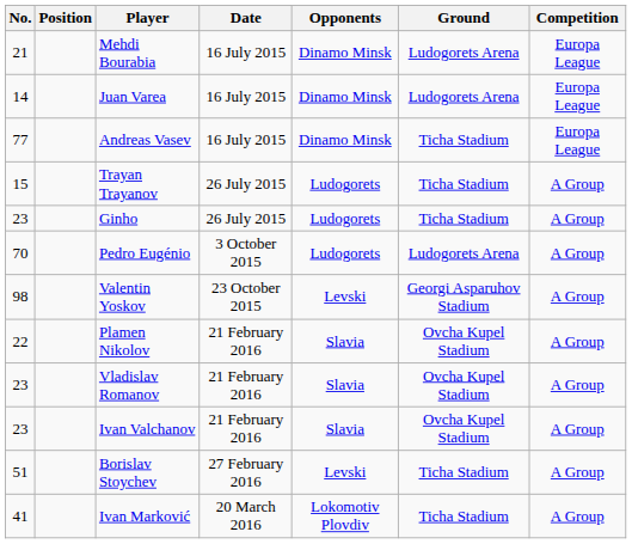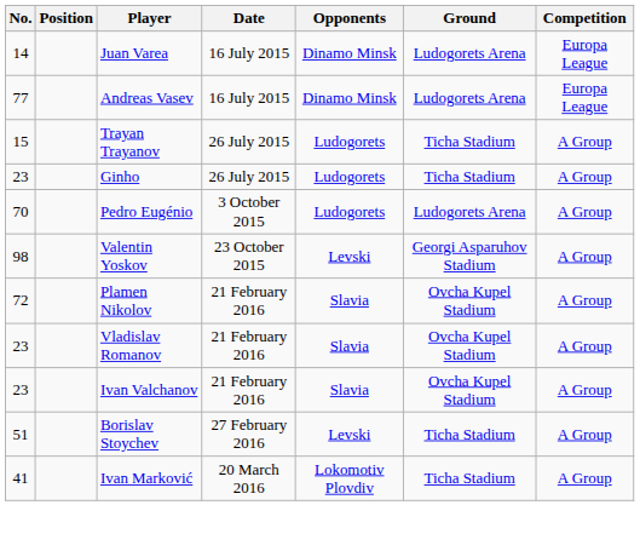- row: 21 | Mehdi Bourabia | 16 July 2015 | Dinamo Minsk | Ludogorets Arena | Europa League
Andreas Vasev | Ground: Ticha Stadium -> Ludogorets Arena
Plamen Nikolov | No.: 22 -> 72
